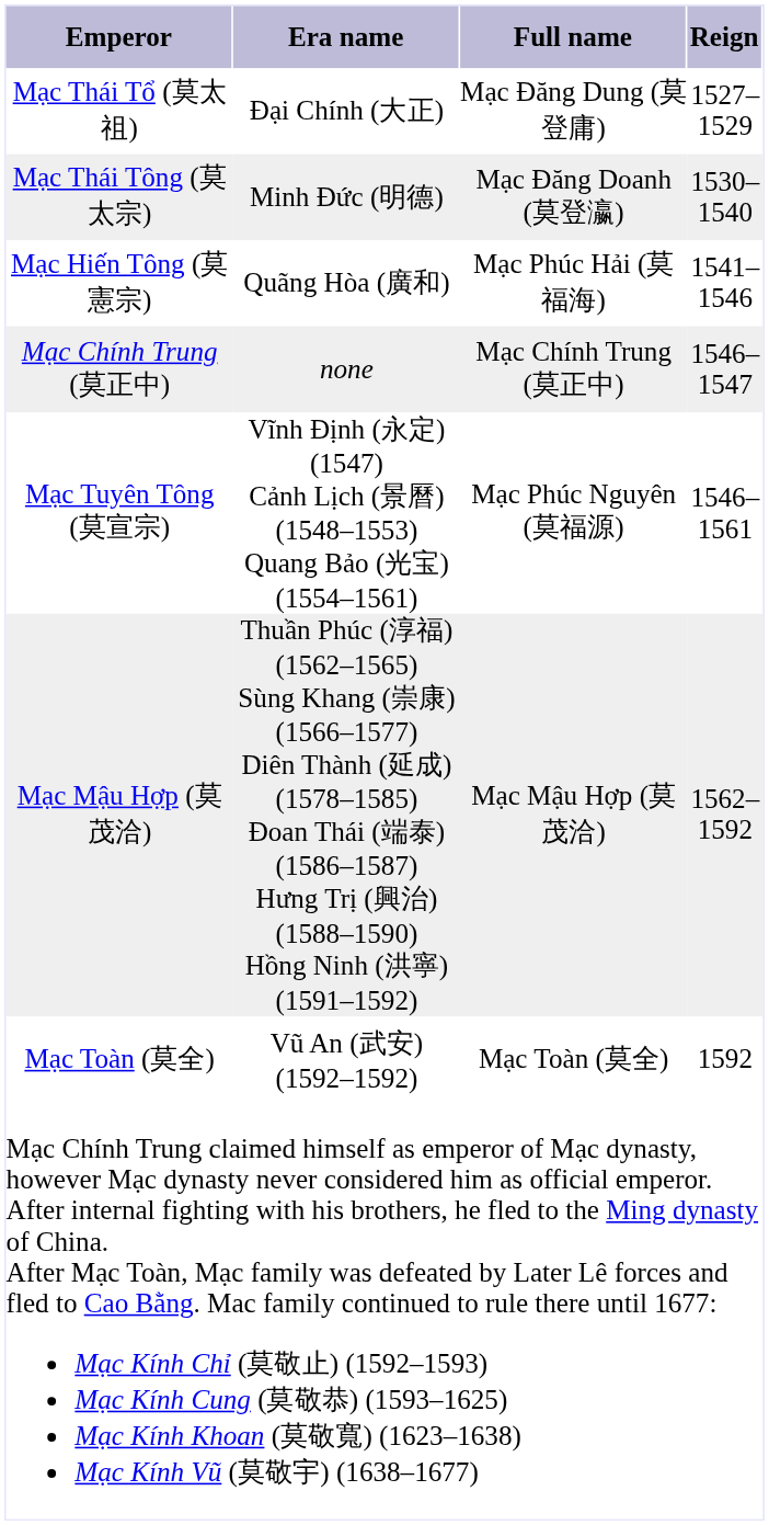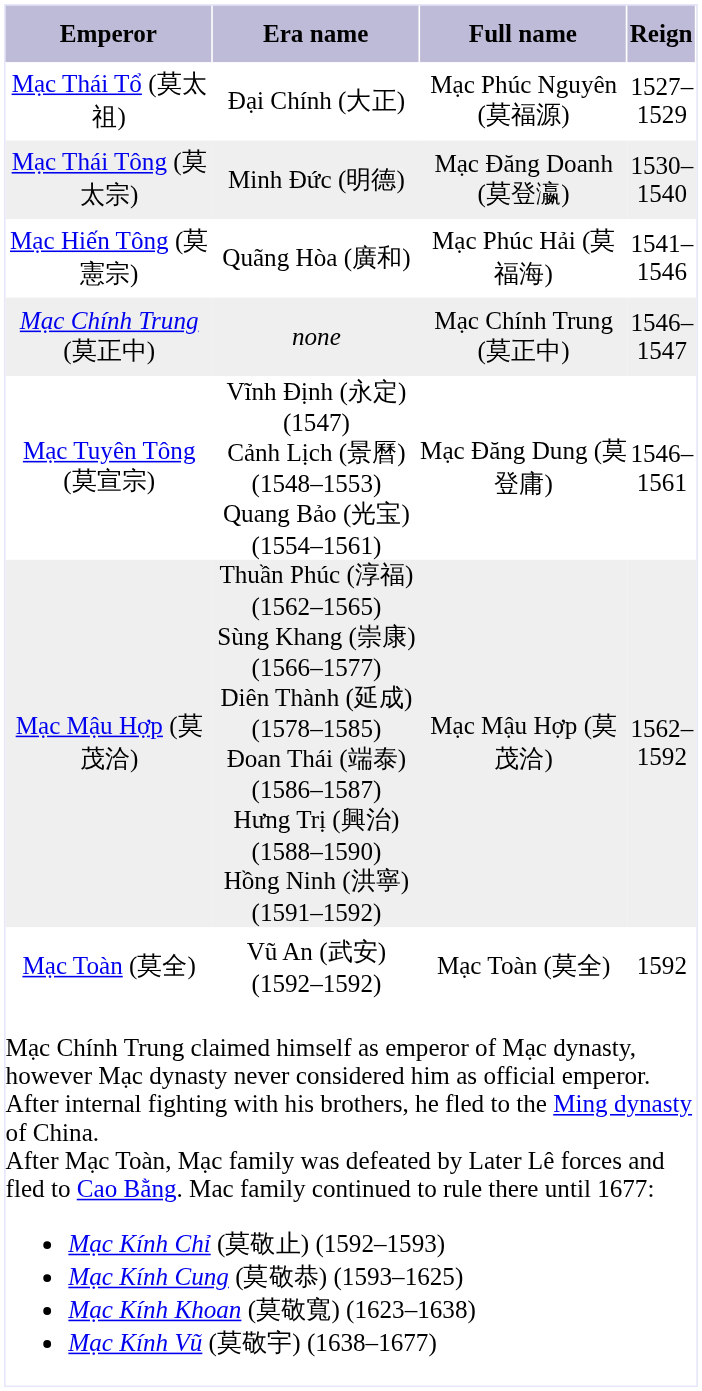Mạc Thái Tổ (莫太祖) | Full name: Mạc Đăng Dung (莫登庸) -> Mạc Phúc Nguyên (莫福源)
Mạc Tuyên Tông (莫宣宗) | Full name: Mạc Phúc Nguyên (莫福源) -> Mạc Đăng Dung (莫登庸)
